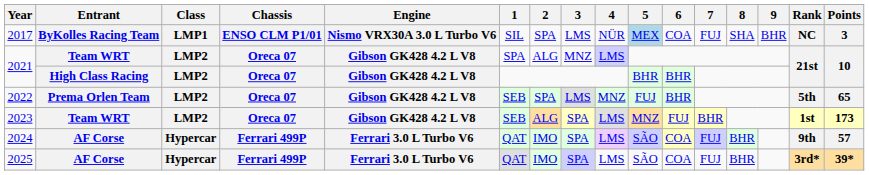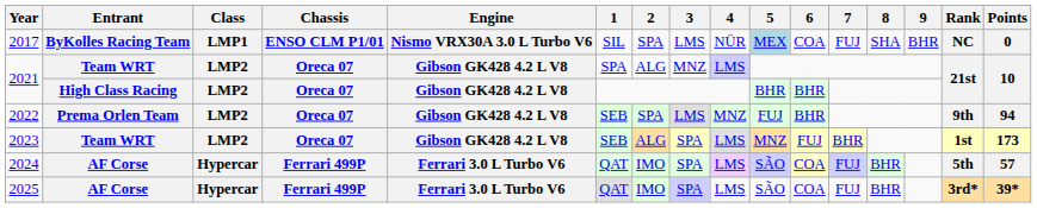2017 | Points: 3 -> 0
2022 | Rank: 5th -> 9th
2022 | Points: 65 -> 94
2024 | Rank: 9th -> 5th
